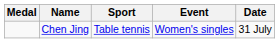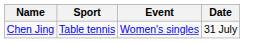- column: Medal
